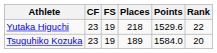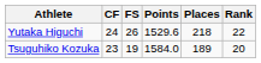columns swapped: Points <-> Places
Yutaka Higuchi | CF: 23 -> 24
Yutaka Higuchi | FS: 19 -> 26
